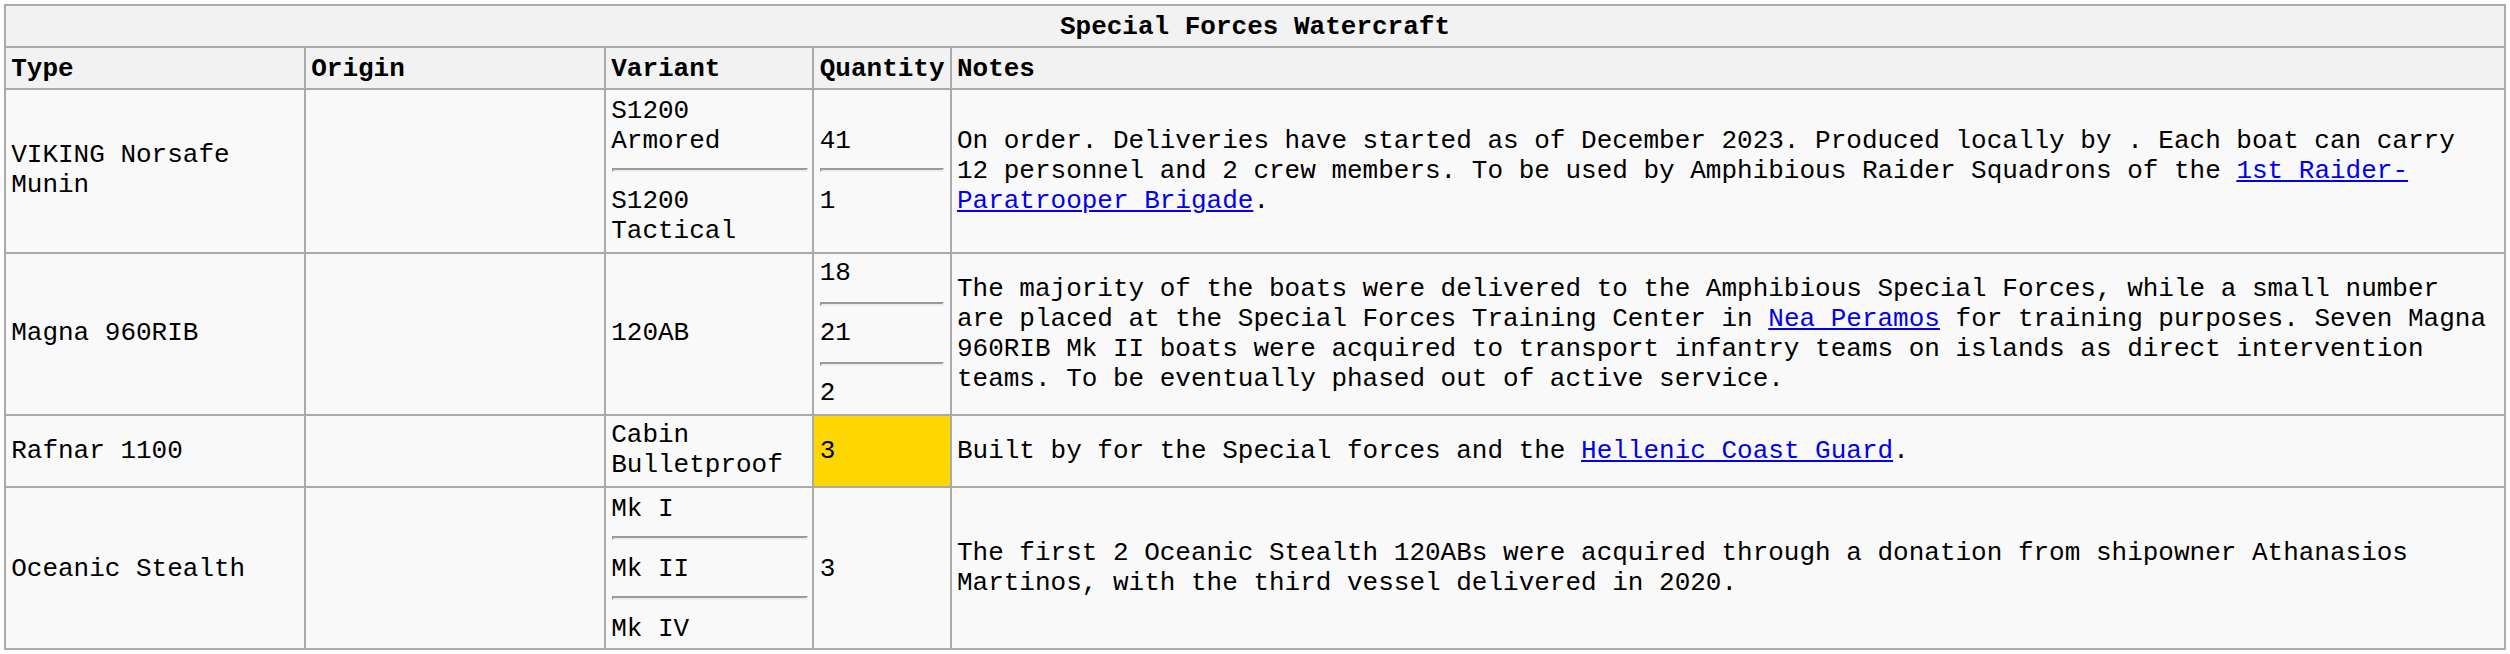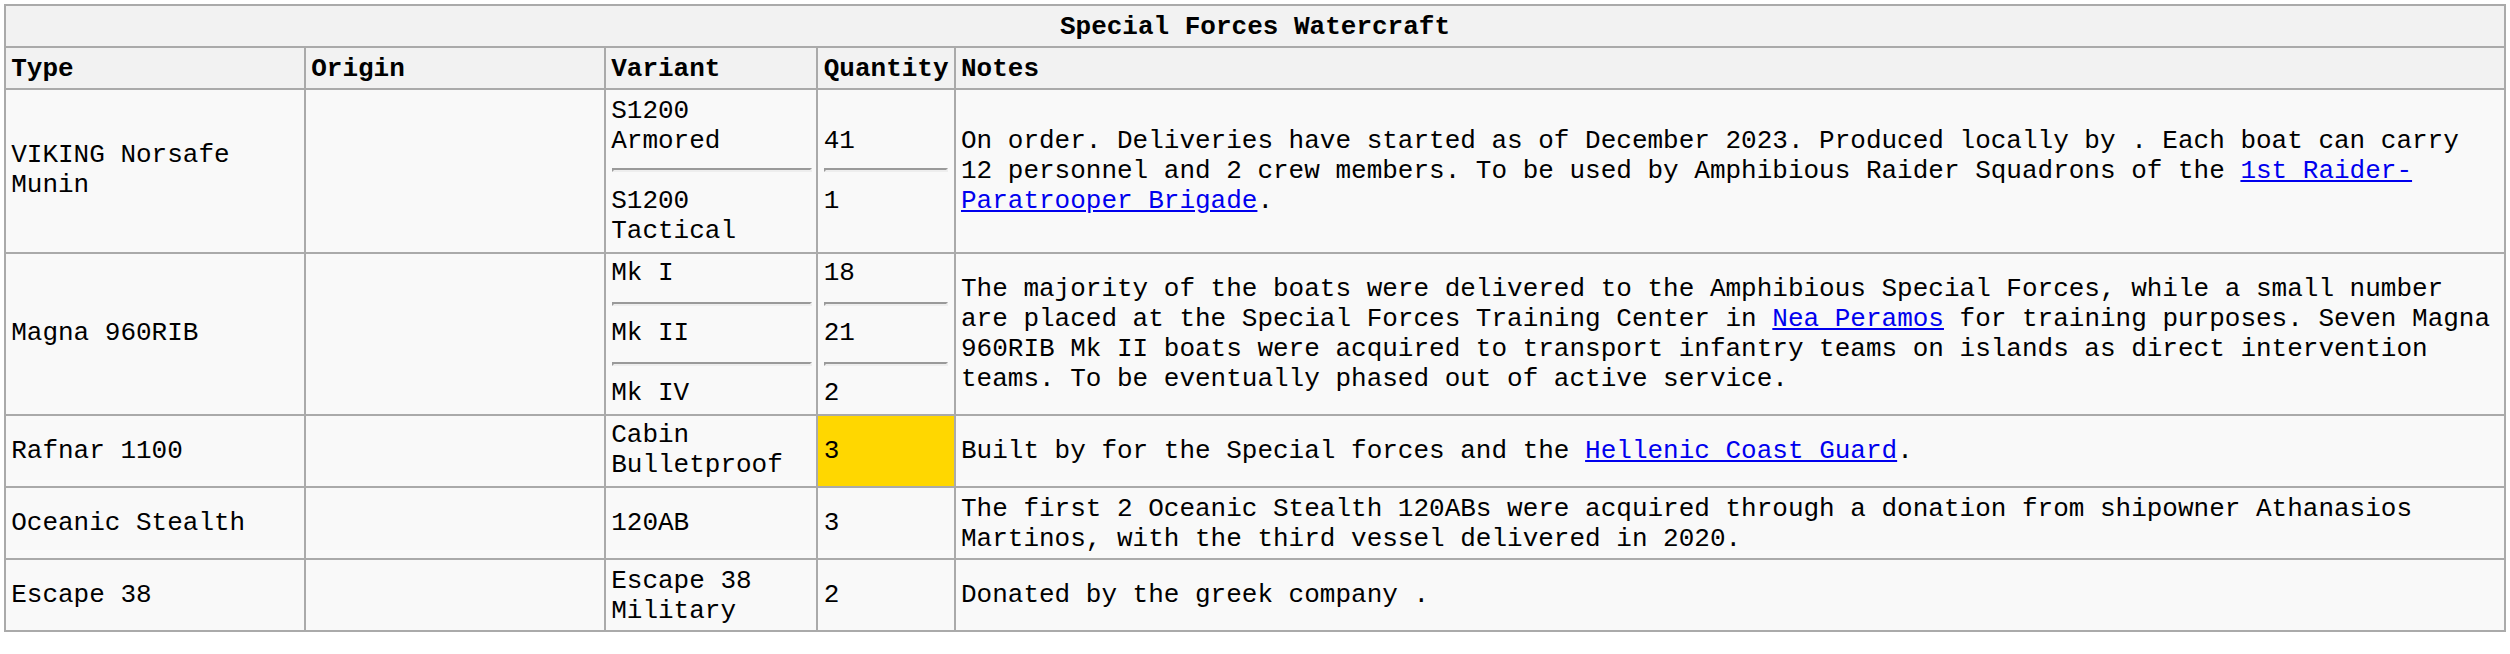Magna 960RIB | Variant: 120AB -> Mk I Mk II Mk IV
Oceanic Stealth | Variant: Mk I Mk II Mk IV -> 120AB
+ row: Escape 38 | Escape 38 Military | 2 | Donated by the greek company .
